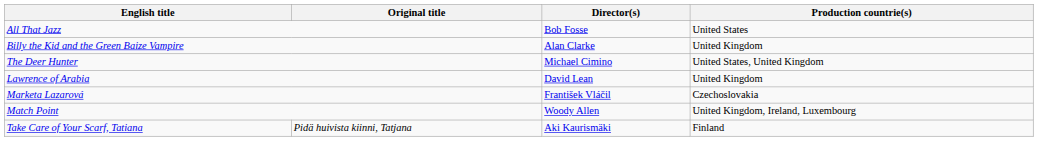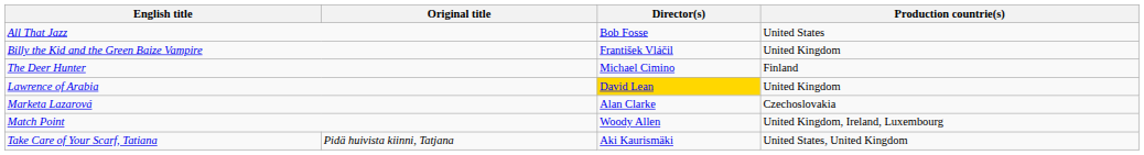Billy the Kid and the Green Baize Vampire | Director(s): Alan Clarke -> František Vláčil
The Deer Hunter | Production countrie(s): United States, United Kingdom -> Finland
Lawrence of Arabia | Director(s): no background -> gold background
Marketa Lazarová | Director(s): František Vláčil -> Alan Clarke
Take Care of Your Scarf, Tatiana | Production countrie(s): Finland -> United States, United Kingdom
